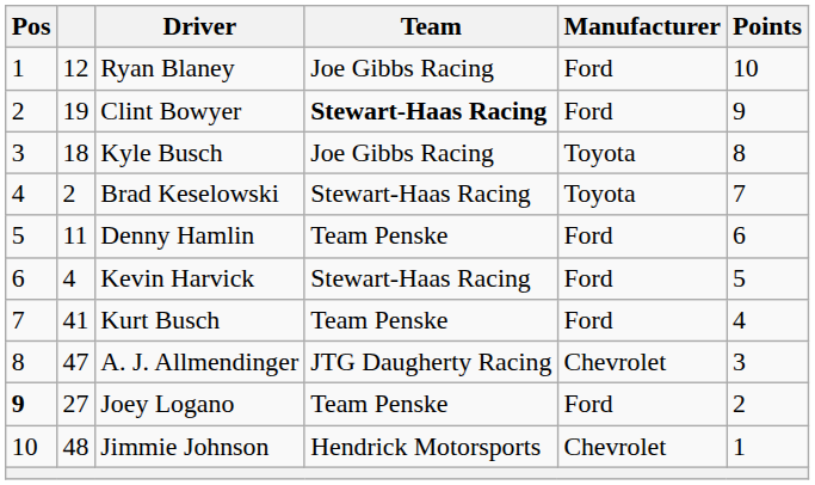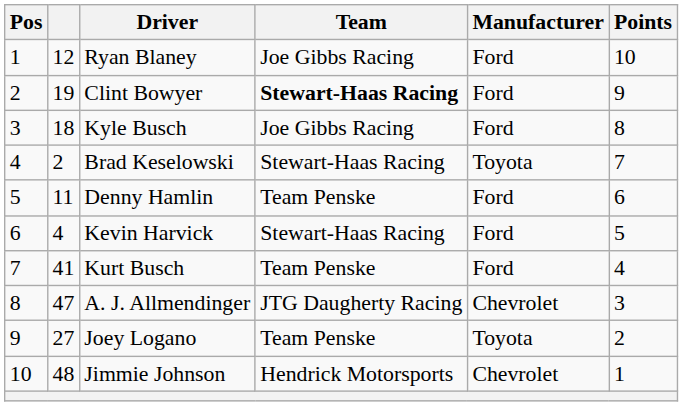Kyle Busch | Manufacturer: Toyota -> Ford
Joey Logano | Pos: bold -> normal
Joey Logano | Manufacturer: Ford -> Toyota
